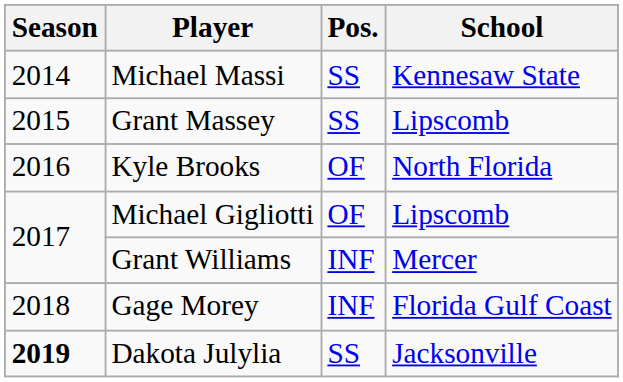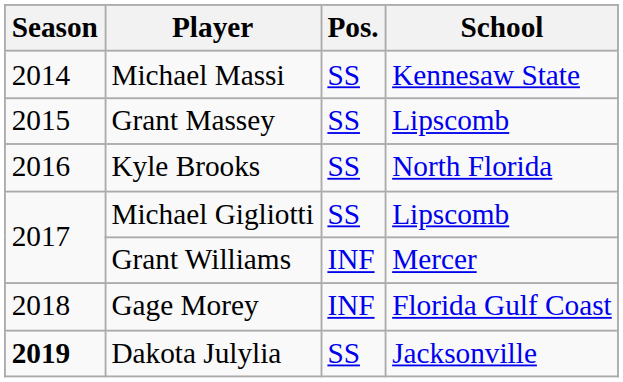Kyle Brooks | Pos.: OF -> SS
Michael Gigliotti | Pos.: OF -> SS
